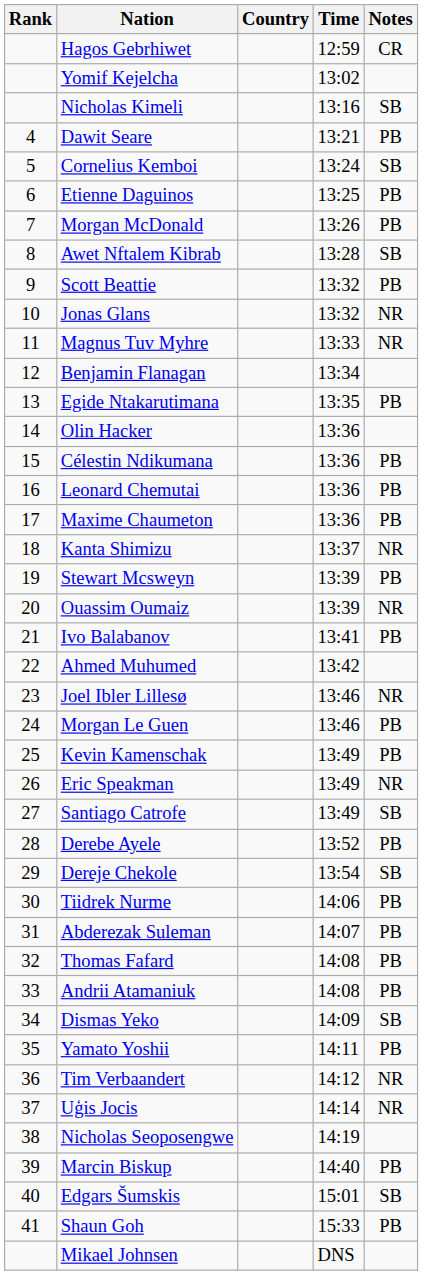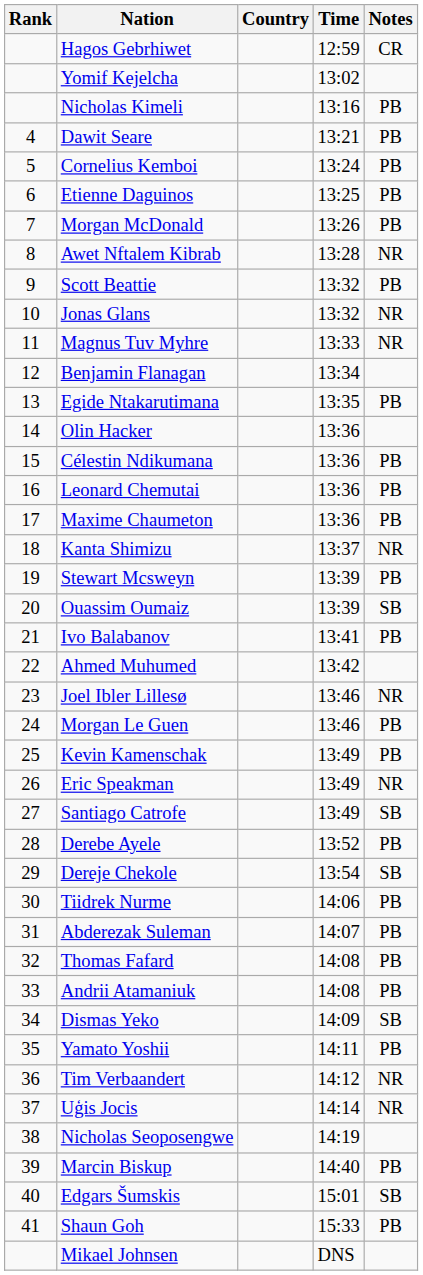Nicholas Kimeli | Notes: SB -> PB
Cornelius Kemboi | Notes: SB -> PB
Awet Nftalem Kibrab | Notes: SB -> NR
Ouassim Oumaiz | Notes: NR -> SB
